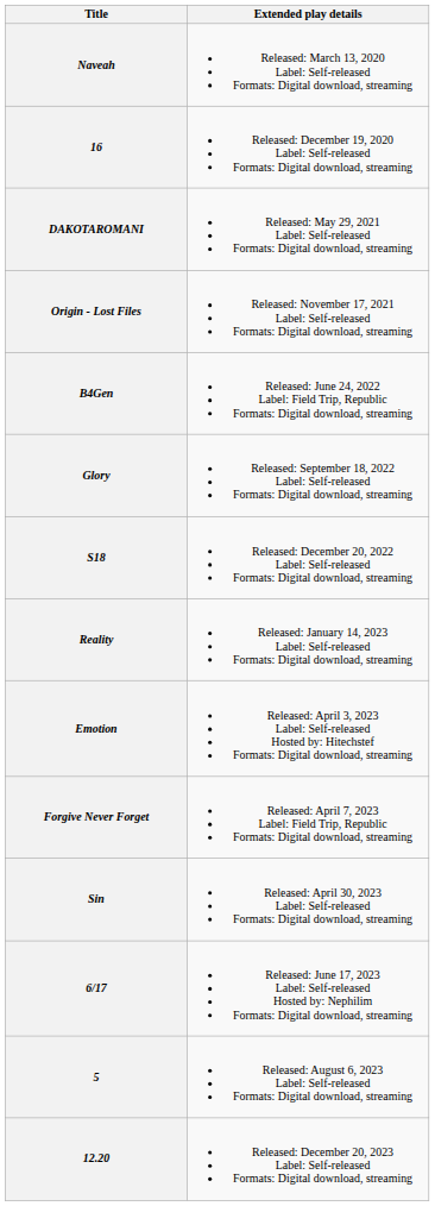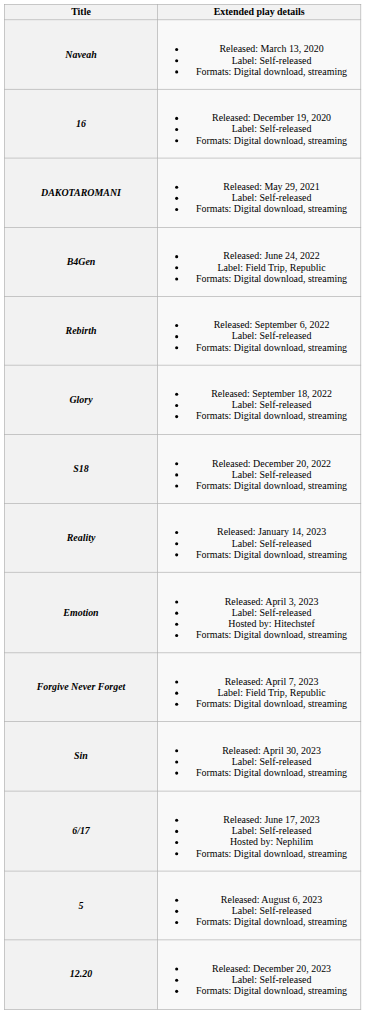- row: Origin - Lost Files | Released: November 17, 2021 Label: Self-released Formats: Digital download, streaming
+ row: Rebirth | Released: September 6, 2022 Label: Self-released Formats: Digital download, streaming
